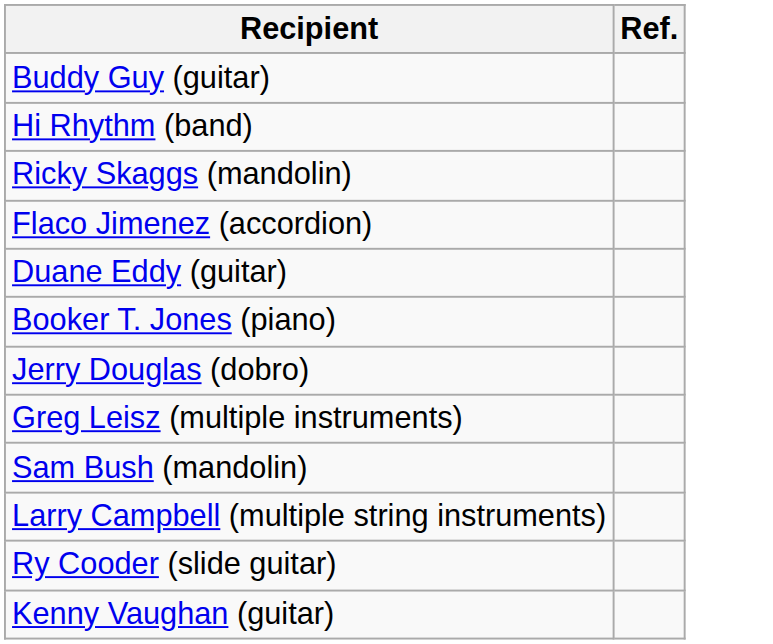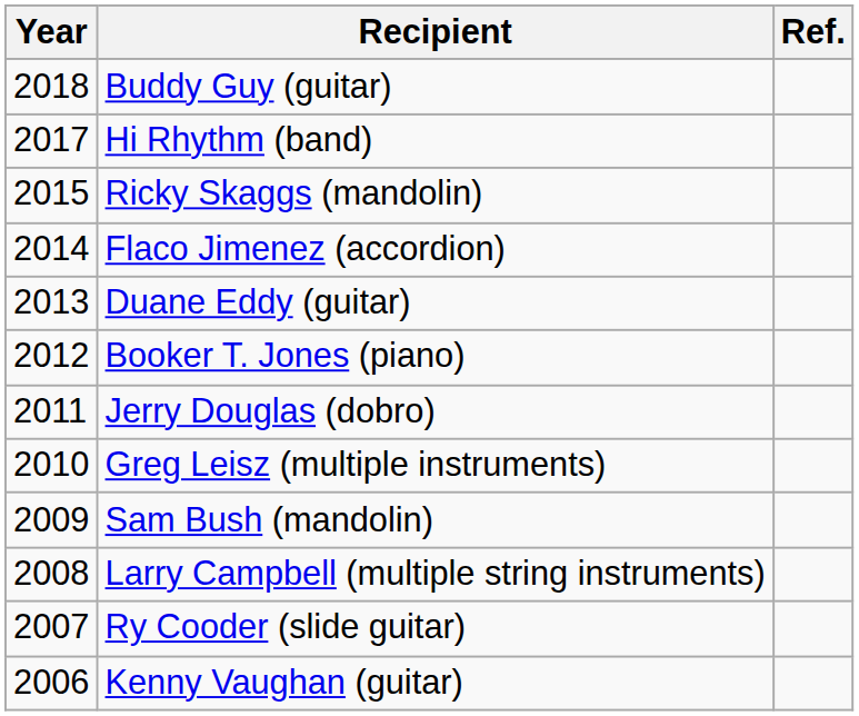+ column: Year | 2018 | 2017 | 2015 | 2014 | 2013 | 2012 | 2011 | 2010 | 2009 | 2008 | 2007 | 2006
